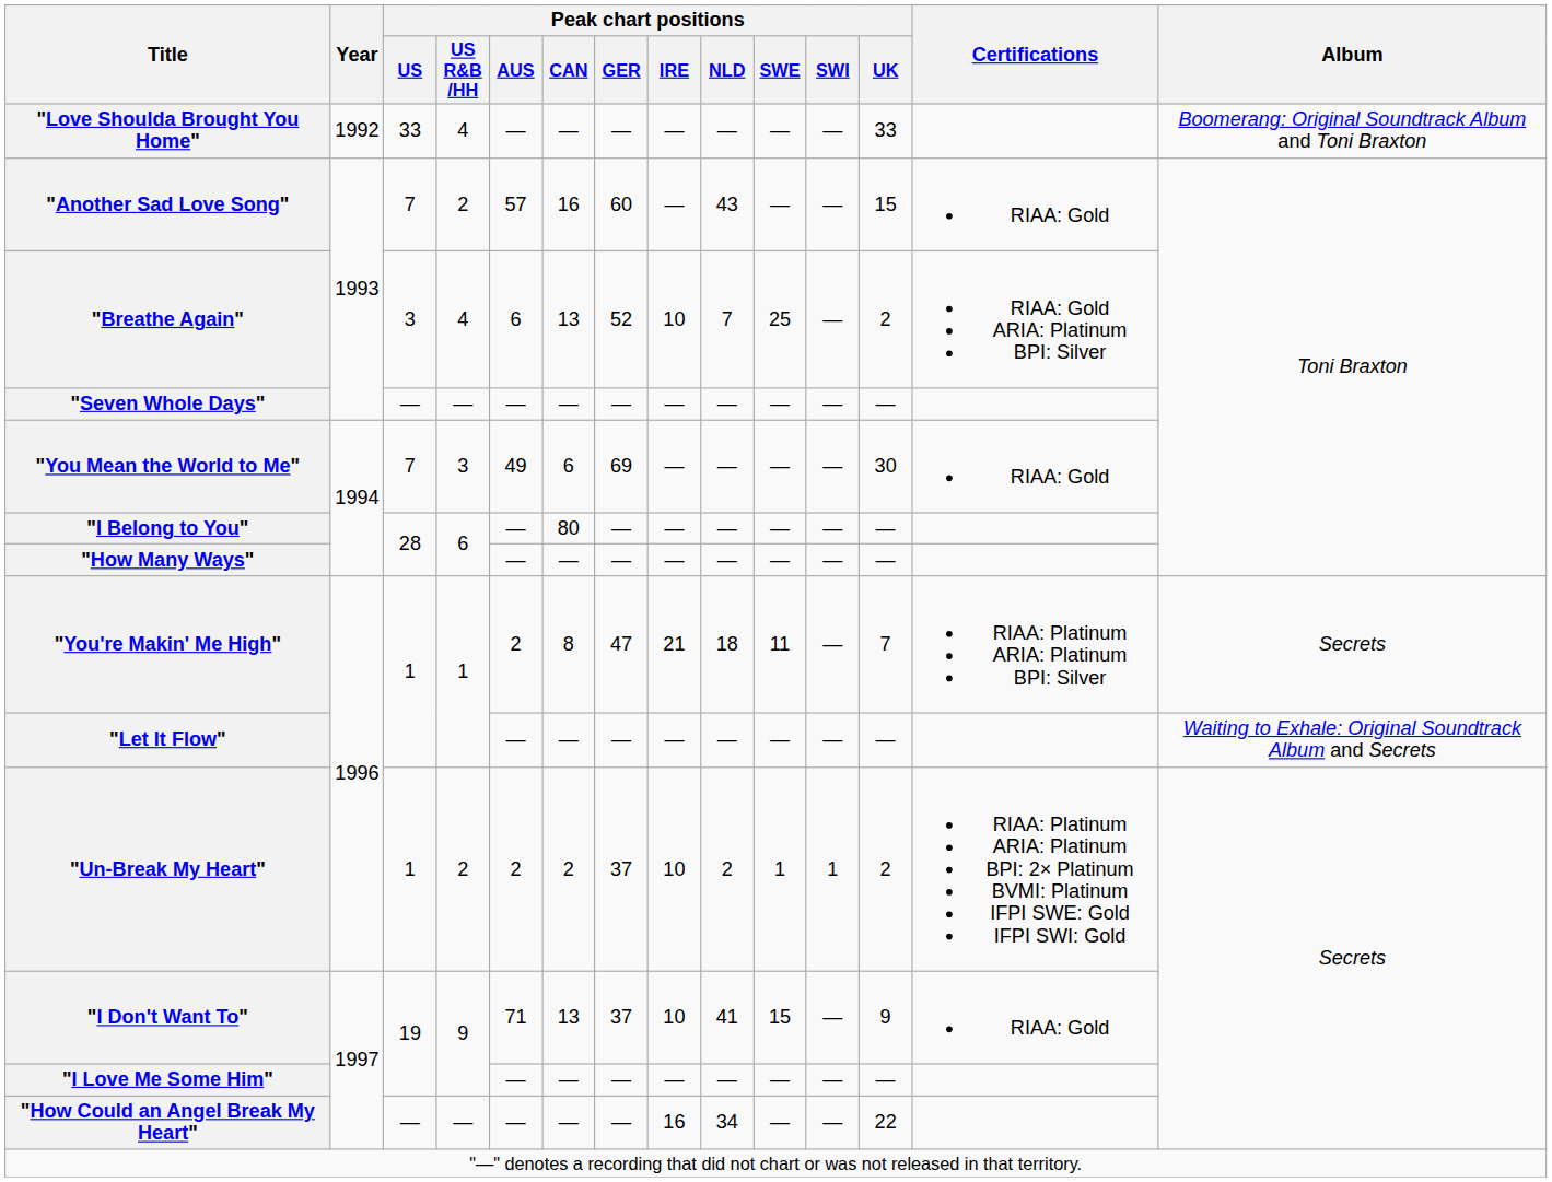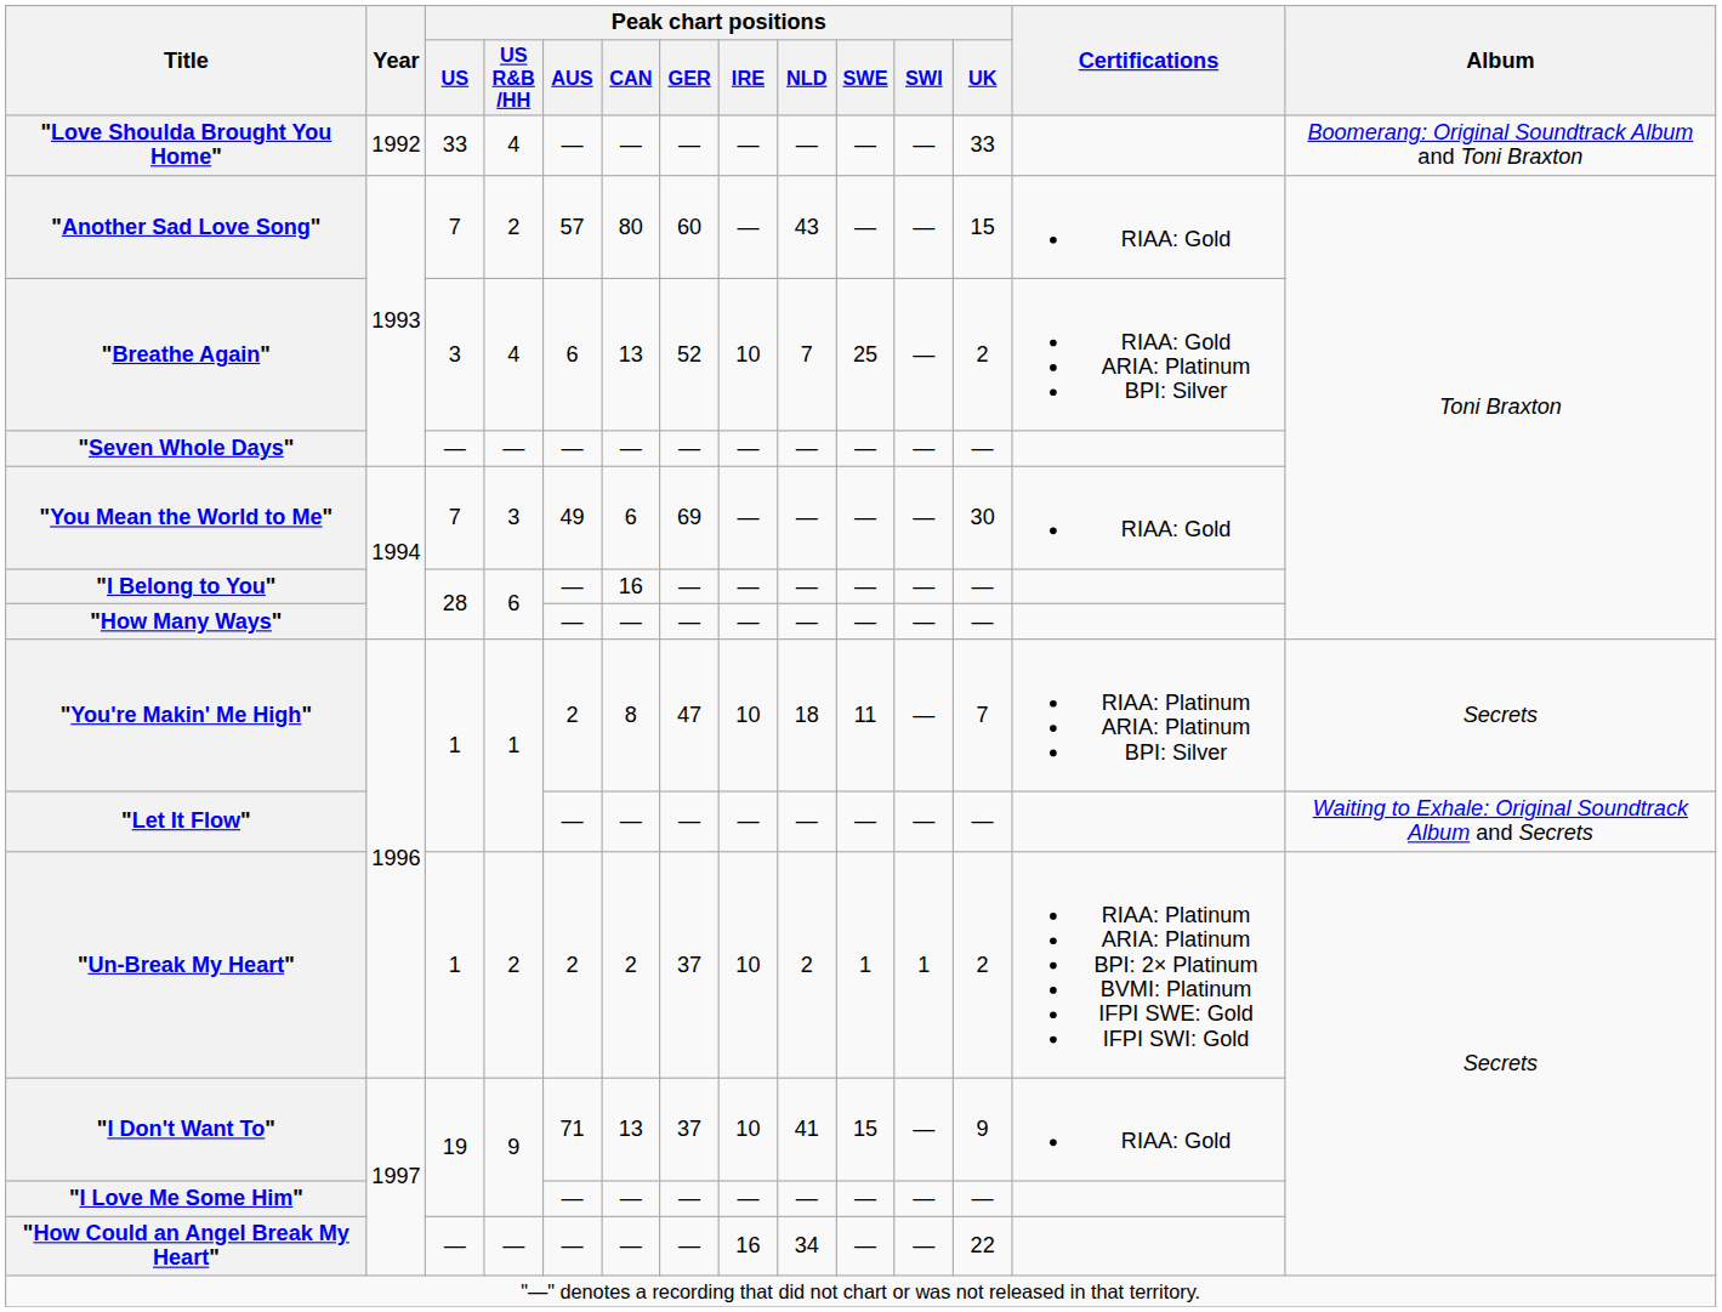"Another Sad Love Song" | Peak chart positions / CAN: 16 -> 80
"I Belong to You" | Peak chart positions / CAN: 80 -> 16
"You're Makin' Me High" | Peak chart positions / IRE: 21 -> 10
